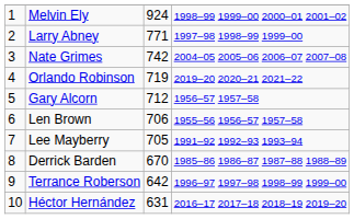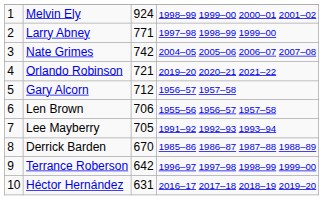Orlando Robinson | column 3: 719 -> 721
